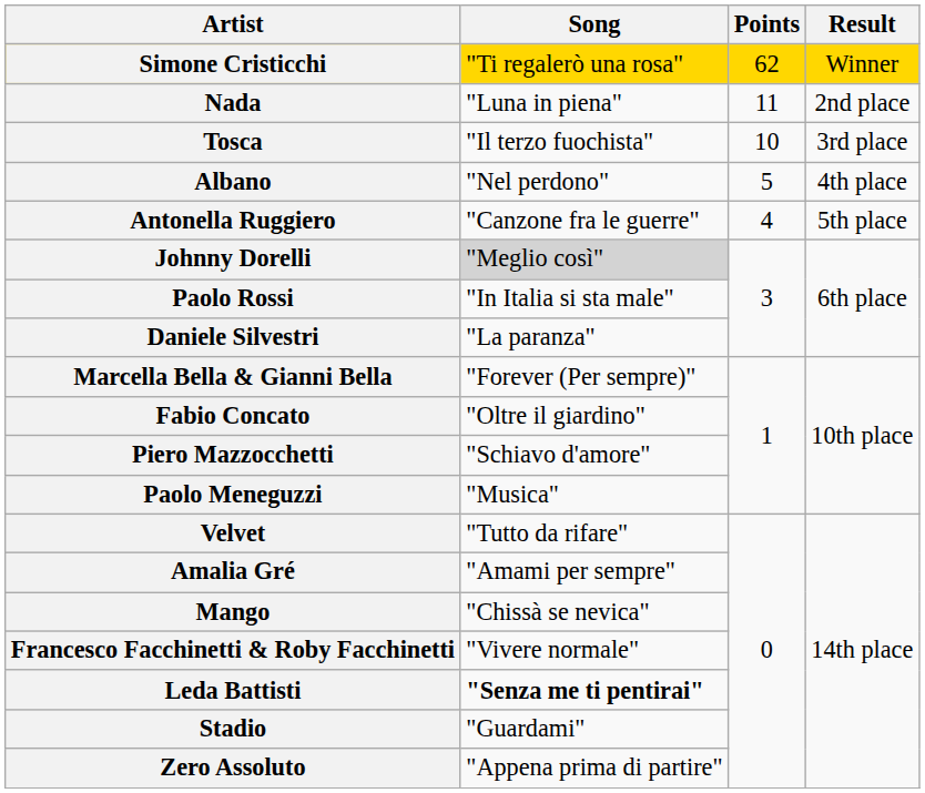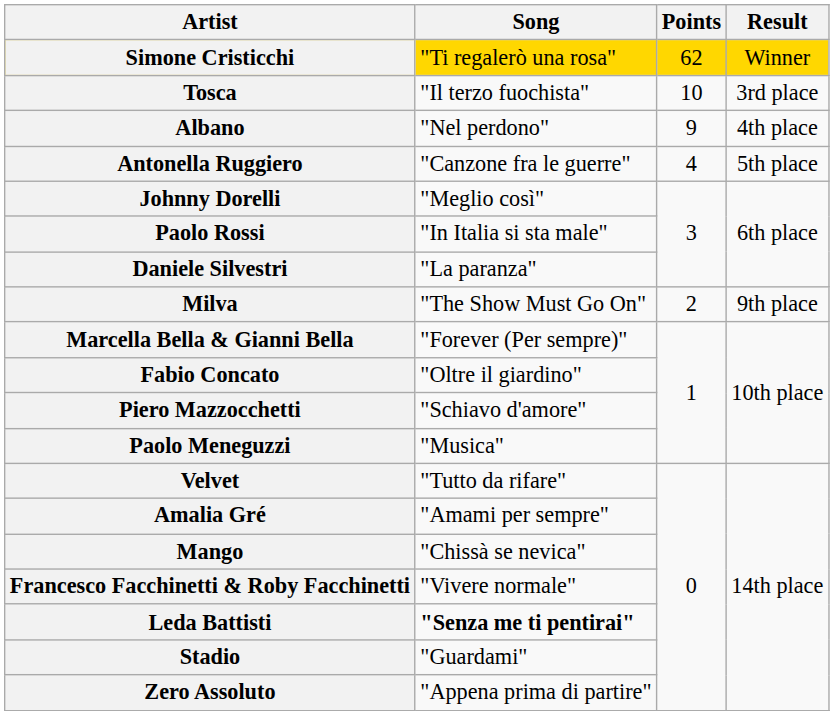- row: Nada | "Luna in piena" | 11 | 2nd place
Albano | Points: 5 -> 9
Johnny Dorelli | Song: lightgrey background -> no background
+ row: Milva | "The Show Must Go On" | 2 | 9th place
